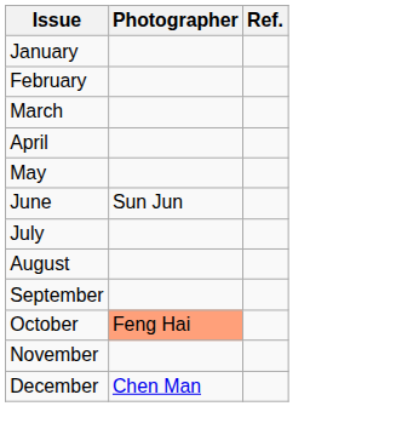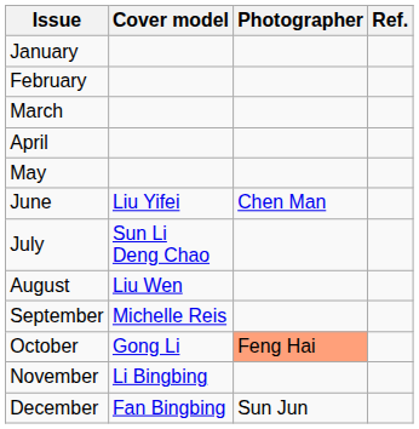+ column: Cover model | Liu Yifei | Sun Li Deng Chao | Liu Wen | Michelle Reis | Gong Li | Li Bingbing | Fan Bingbing
June | Photographer: Sun Jun -> Chen Man
December | Photographer: Chen Man -> Sun Jun
